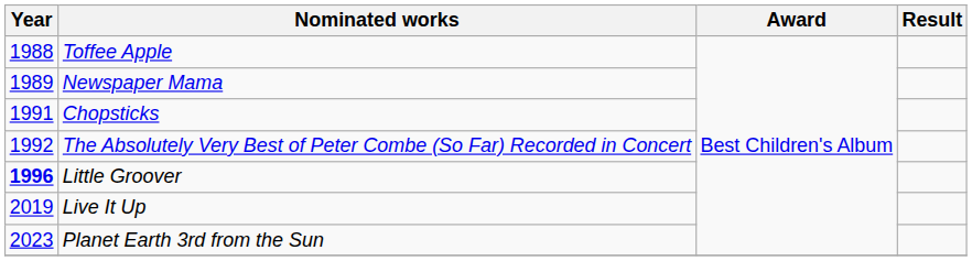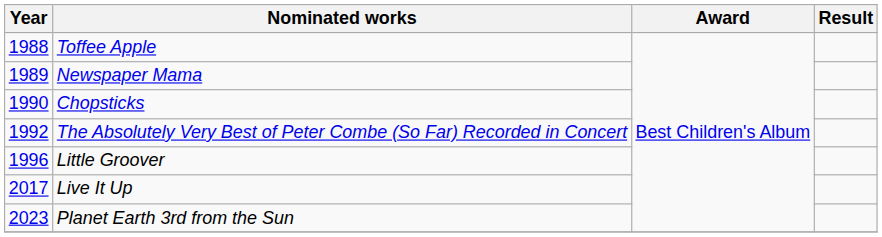Chopsticks | Year: 1991 -> 1990
Little Groover | Year: bold -> normal
Live It Up | Year: 2019 -> 2017
